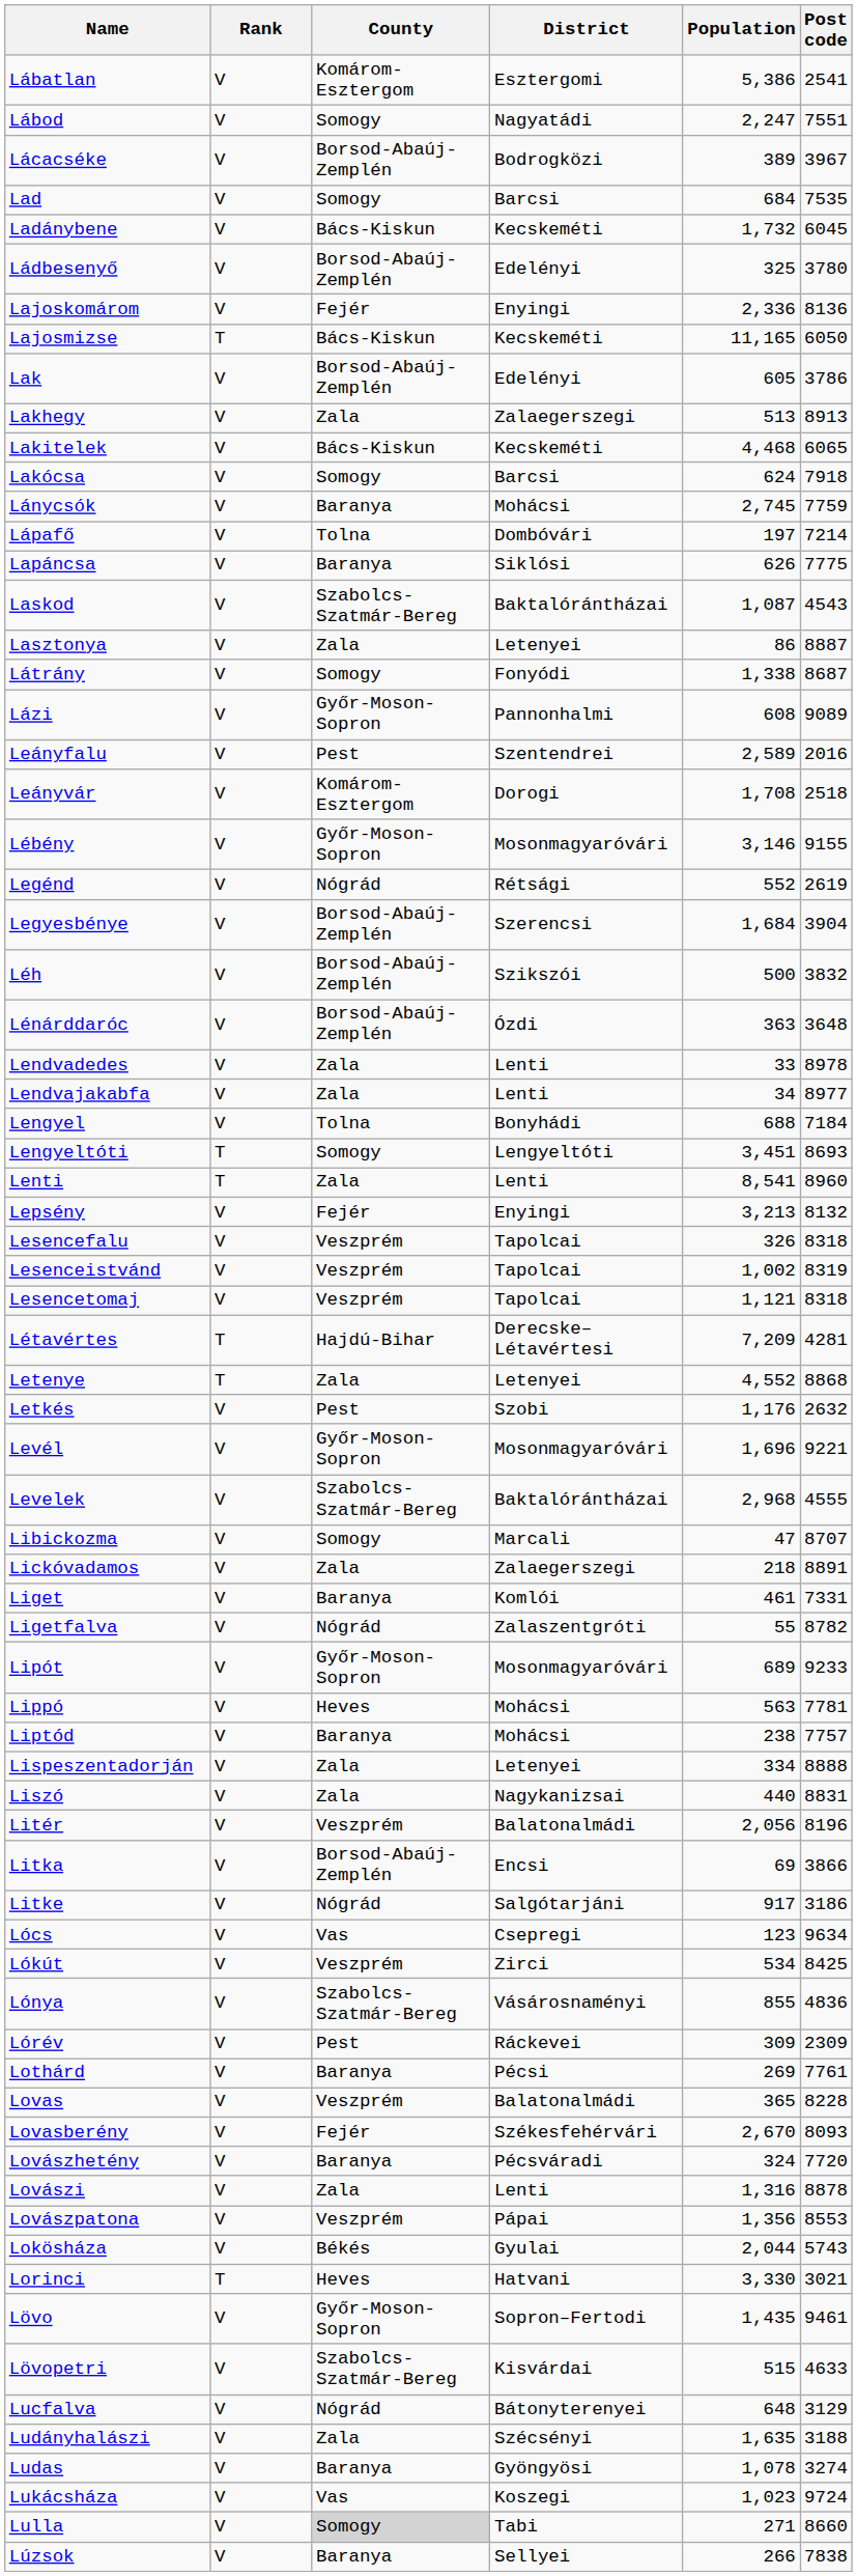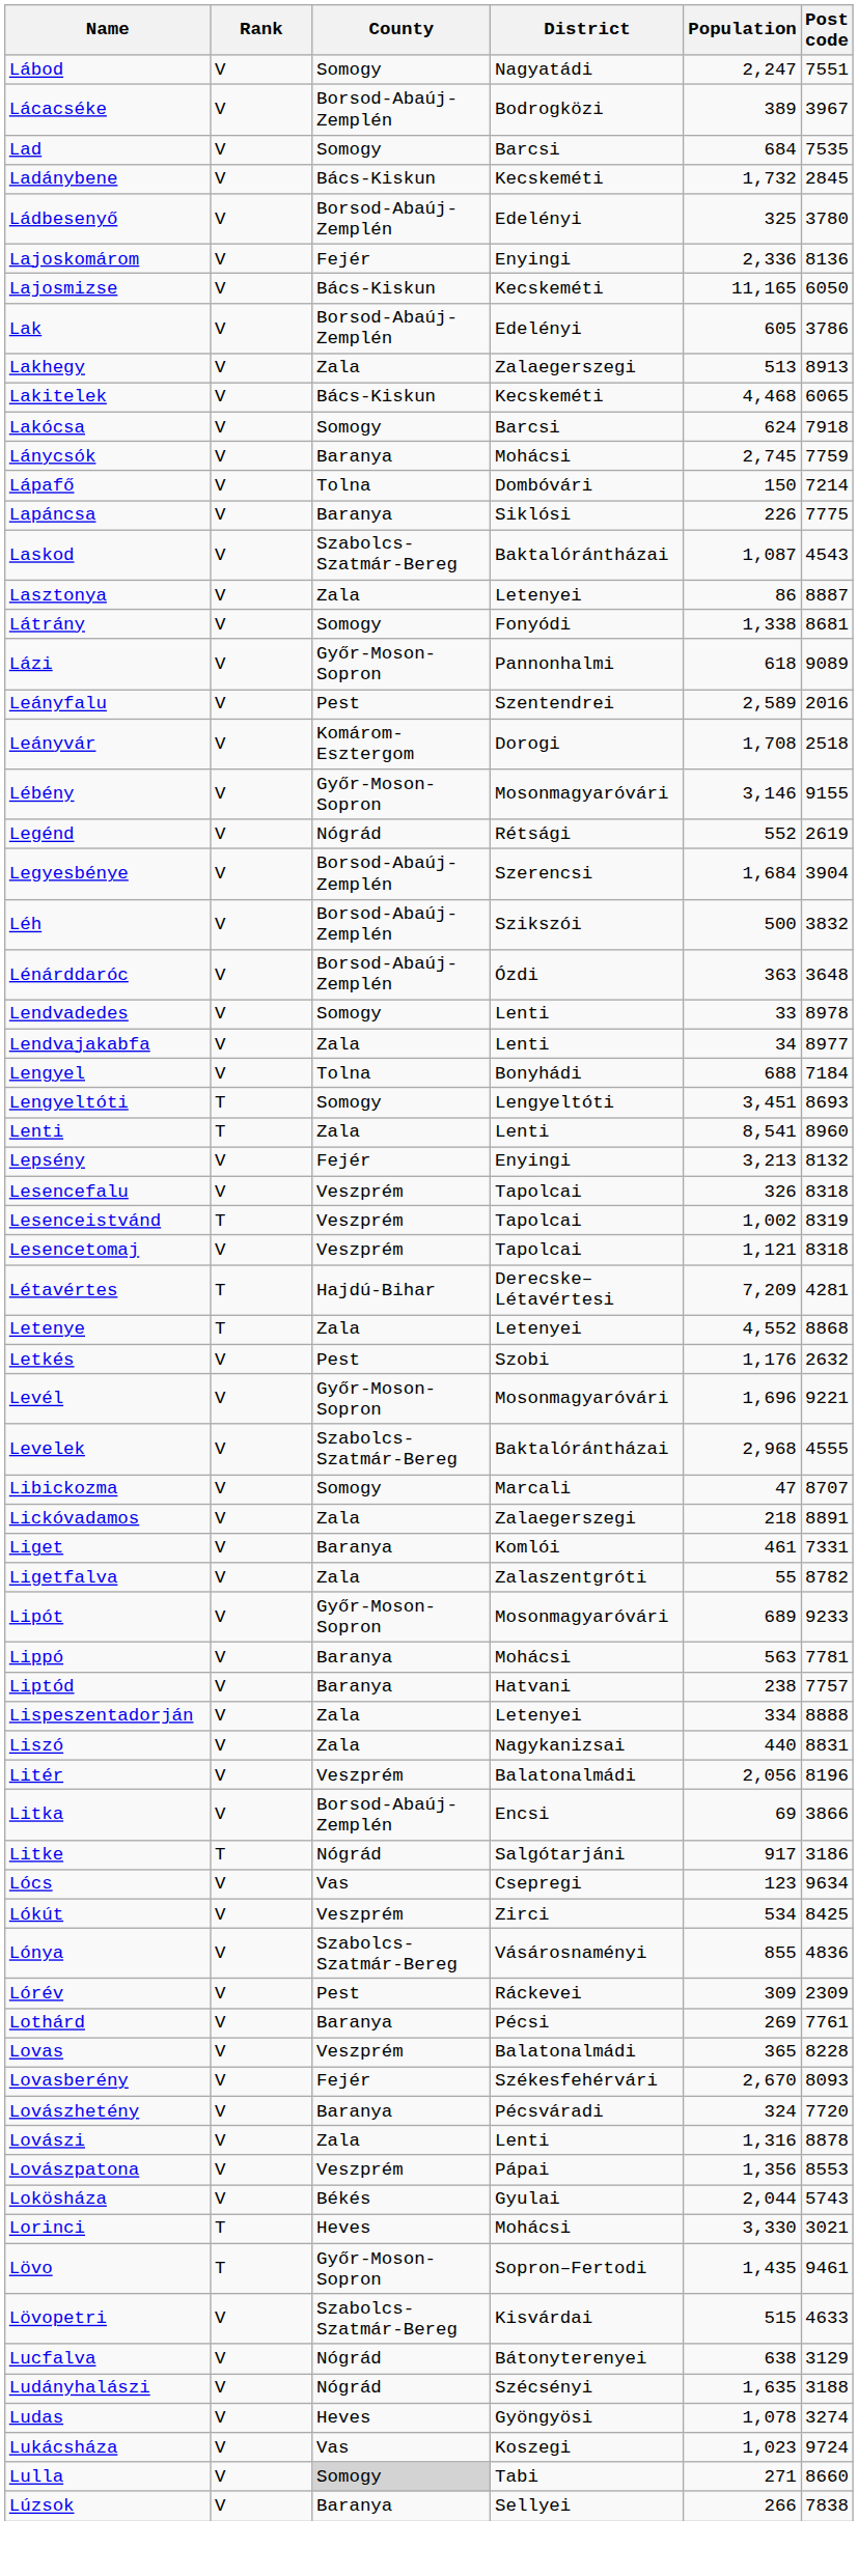- row: Lábatlan | V | Komárom-Esztergom | Esztergomi | 5,386 | 2541
Ladánybene | Post code: 6045 -> 2845
Lajosmizse | Rank: T -> V
Lápafő | Population: 197 -> 150
Lapáncsa | Population: 626 -> 226
Látrány | Post code: 8687 -> 8681
Lázi | Population: 608 -> 618
Lendvadedes | County: Zala -> Somogy
Lesenceistvánd | Rank: V -> T
Ligetfalva | County: Nógrád -> Zala
Lippó | County: Heves -> Baranya
Liptód | District: Mohácsi -> Hatvani
Litke | Rank: V -> T
Lorinci | District: Hatvani -> Mohácsi
Lövo | Rank: V -> T
Lucfalva | Population: 648 -> 638
Ludányhalászi | County: Zala -> Nógrád
Ludas | County: Baranya -> Heves
